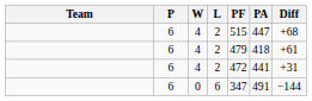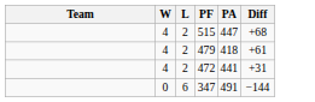- column: P | 6 | 6 | 6 | 6
